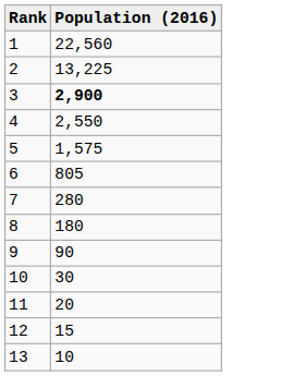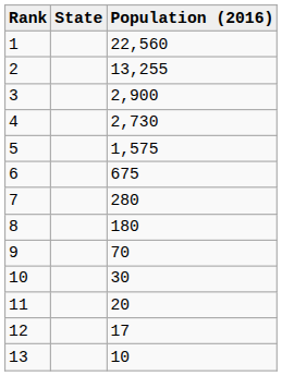+ column: State
2 | Population (2016): 13,225 -> 13,255
3 | Population (2016): bold -> normal
4 | Population (2016): 2,550 -> 2,730
6 | Population (2016): 805 -> 675
9 | Population (2016): 90 -> 70
12 | Population (2016): 15 -> 17
